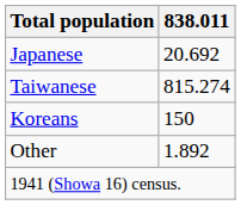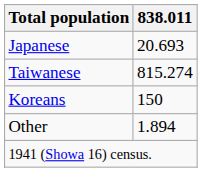Japanese | 838.011: 20.692 -> 20.693
Other | 838.011: 1.892 -> 1.894
